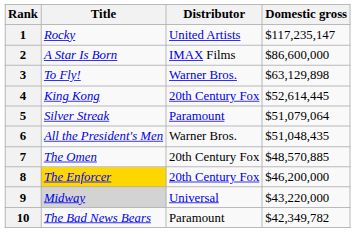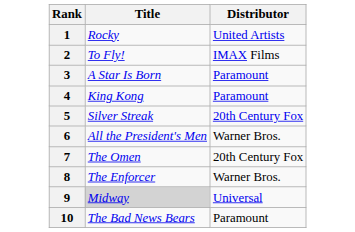- column: Domestic gross | $117,235,147 | $86,600,000 | $63,129,898 | $52,614,445 | $51,079,064 | $51,048,435 | $48,570,885 | $46,200,000 | $43,220,000 | $42,349,782
2 | Title: A Star Is Born -> To Fly!
3 | Title: To Fly! -> A Star Is Born
3 | Distributor: Warner Bros. -> Paramount
4 | Distributor: 20th Century Fox -> Paramount
5 | Distributor: Paramount -> 20th Century Fox
8 | Title: gold background -> no background
8 | Distributor: 20th Century Fox -> Warner Bros.
